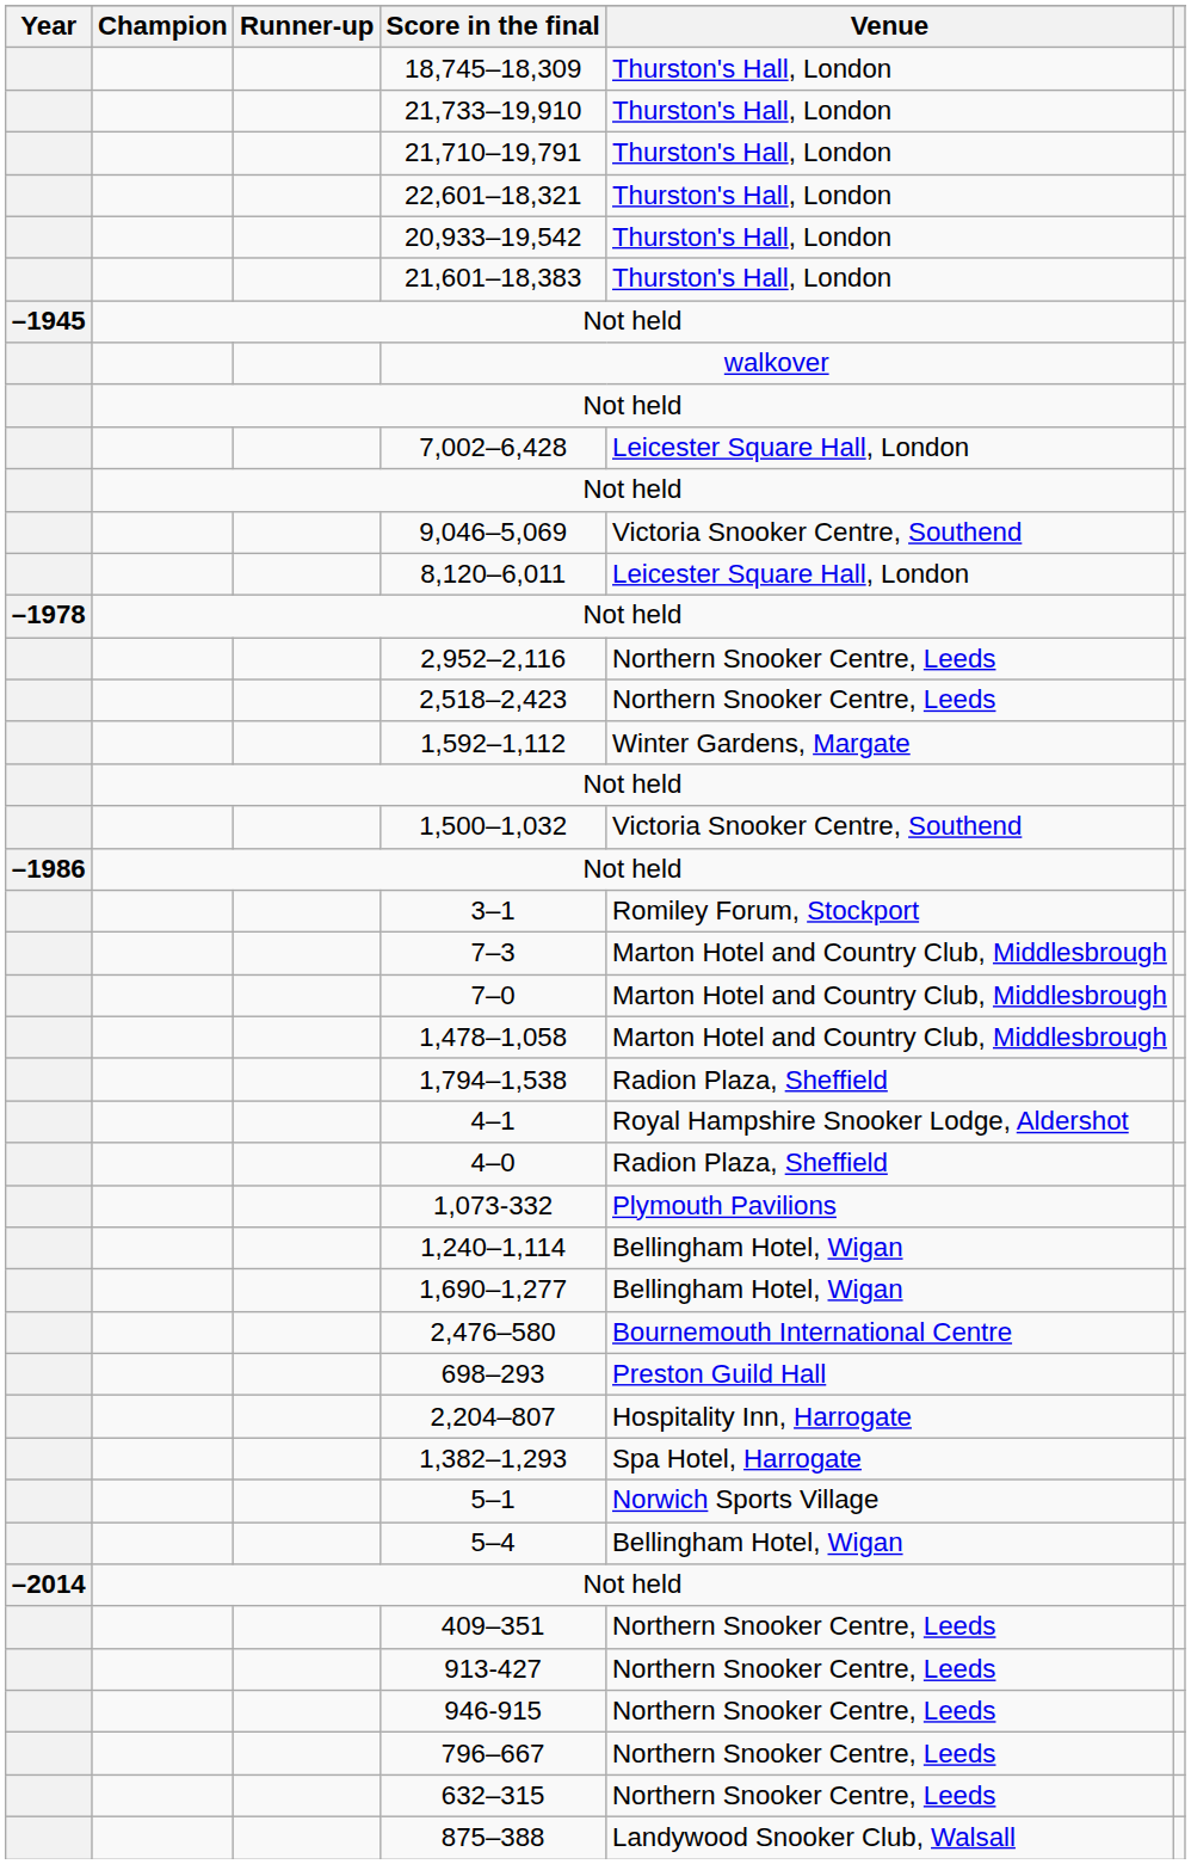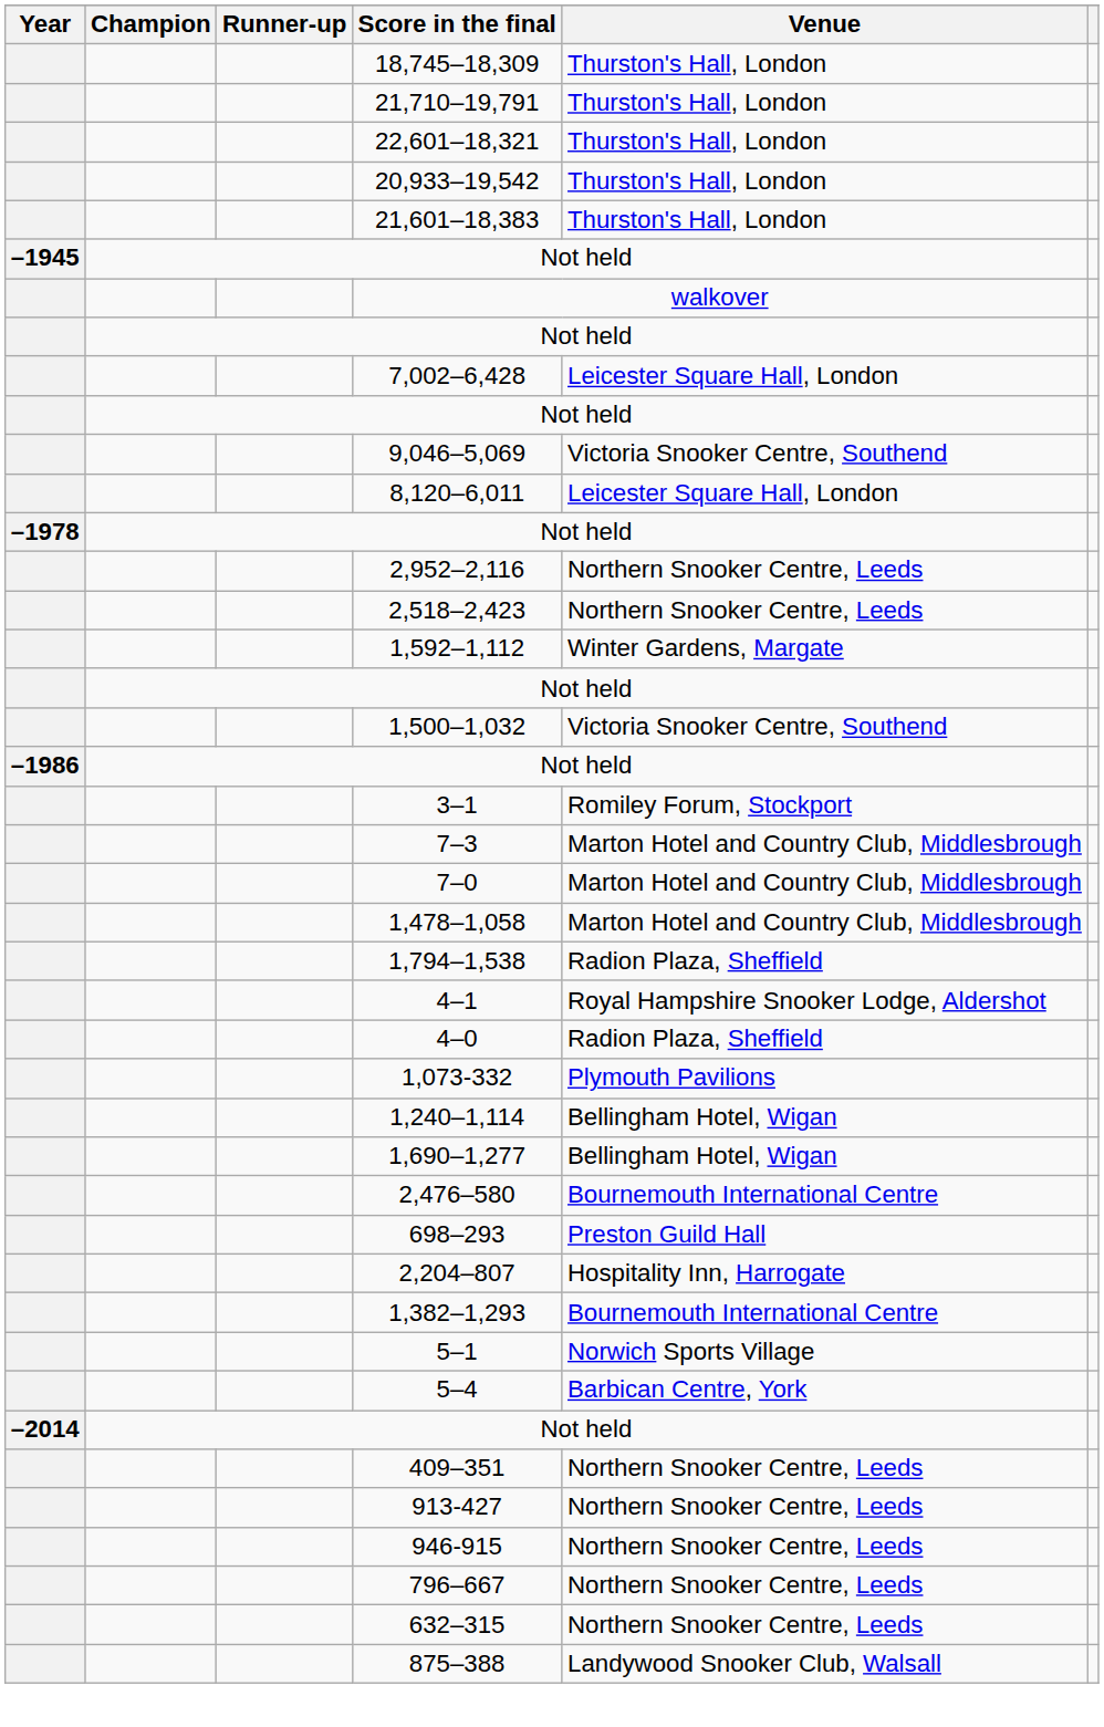- row: 21,733–19,910 | Thurston's Hall, London
1,382–1,293 | Venue: Spa Hotel, Harrogate -> Bournemouth International Centre
5–4 | Venue: Bellingham Hotel, Wigan -> Barbican Centre, York
